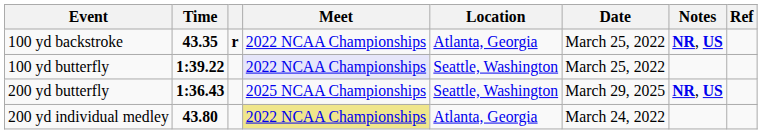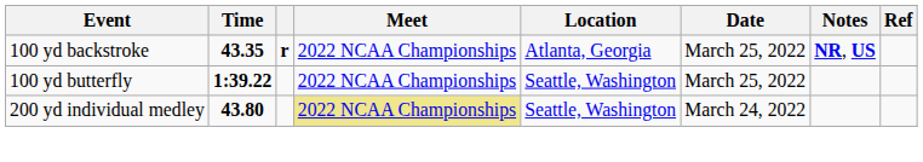100 yd butterfly | Meet: lavender background -> no background
- row: 200 yd butterfly | 1:36.43 | 2025 NCAA Championships | Seattle, Washington | March 29, 2025 | NR, US
200 yd individual medley | Location: Atlanta, Georgia -> Seattle, Washington
